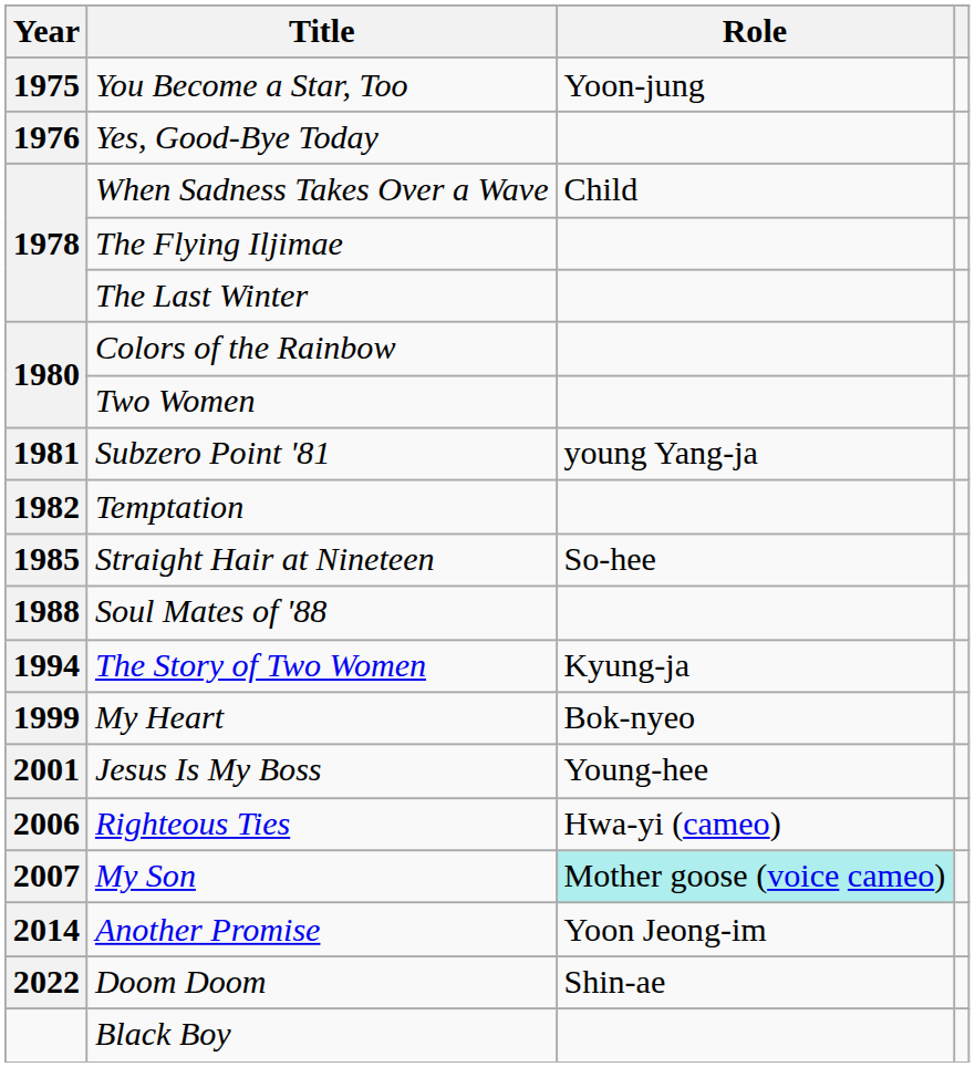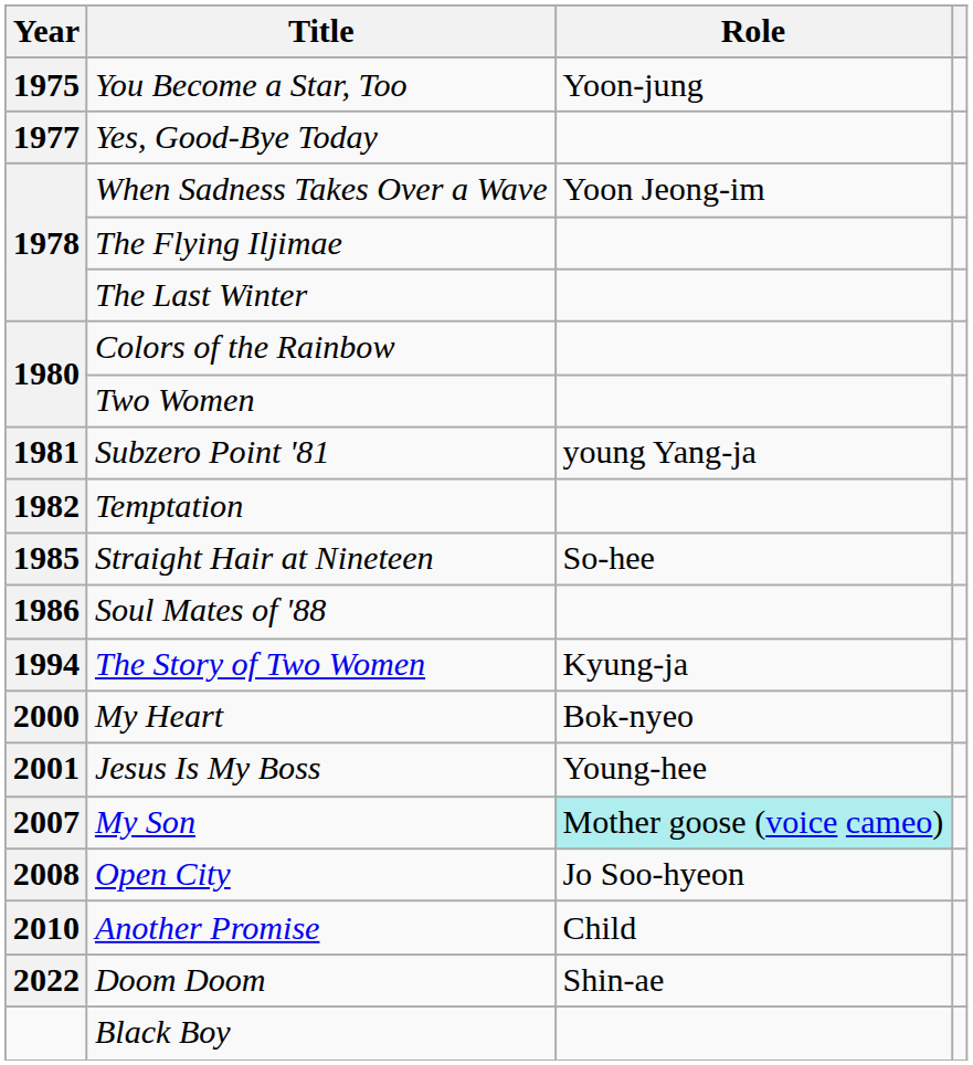Yes, Good-Bye Today | Year: 1976 -> 1977
When Sadness Takes Over a Wave | Role: Child -> Yoon Jeong-im
Soul Mates of '88 | Year: 1988 -> 1986
My Heart | Year: 1999 -> 2000
- row: 2006 | Righteous Ties | Hwa-yi (cameo)
+ row: 2008 | Open City | Jo Soo-hyeon
Another Promise | Year: 2014 -> 2010
Another Promise | Role: Yoon Jeong-im -> Child
